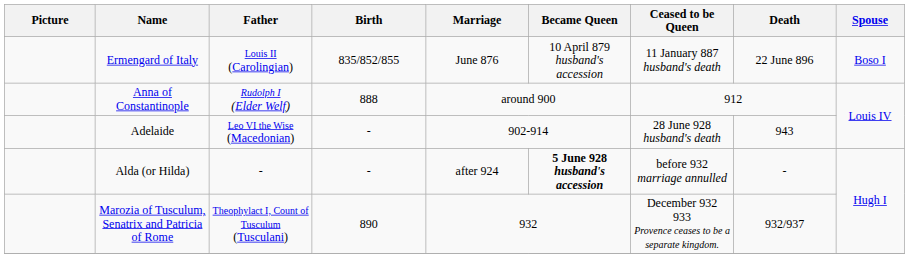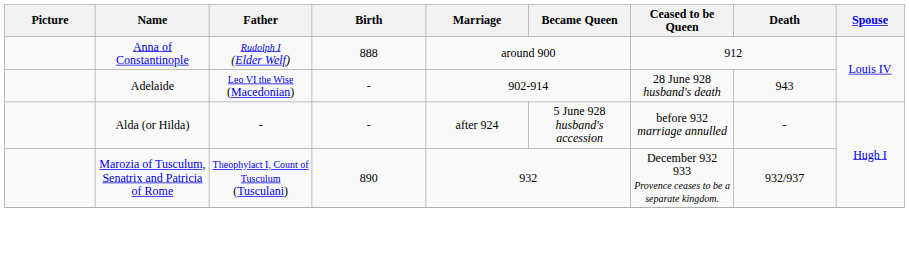- row: Ermengard of Italy | Louis II (Carolingian) | 835/852/855 | June 876 | 10 April 879 husband's accession | 11 January 887 husband's death | 22 June 896 | Boso I
Alda (or Hilda) | Became Queen: bold -> normal
